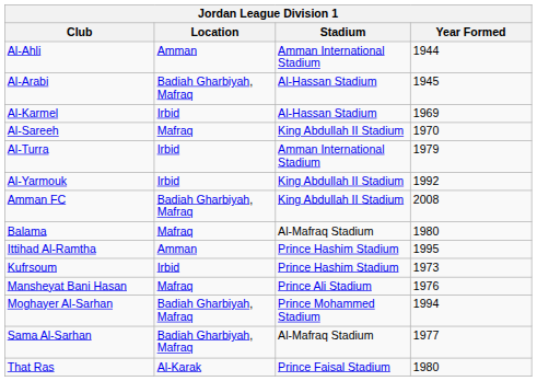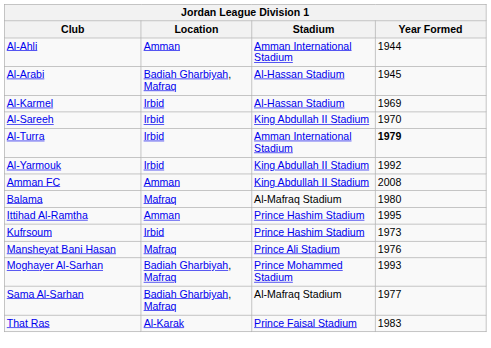Al-Sareeh | Location: Mafraq -> Irbid
Al-Turra | Year Formed: normal -> bold
Amman FC | Location: Badiah Gharbiyah, Mafraq -> Amman
Moghayer Al-Sarhan | Year Formed: 1994 -> 1993
That Ras | Year Formed: 1980 -> 1983
